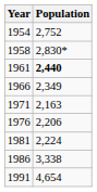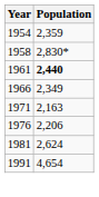1954 | Population: 2,752 -> 2,359
1981 | Population: 2,224 -> 2,624
- row: 1986 | 3,338
